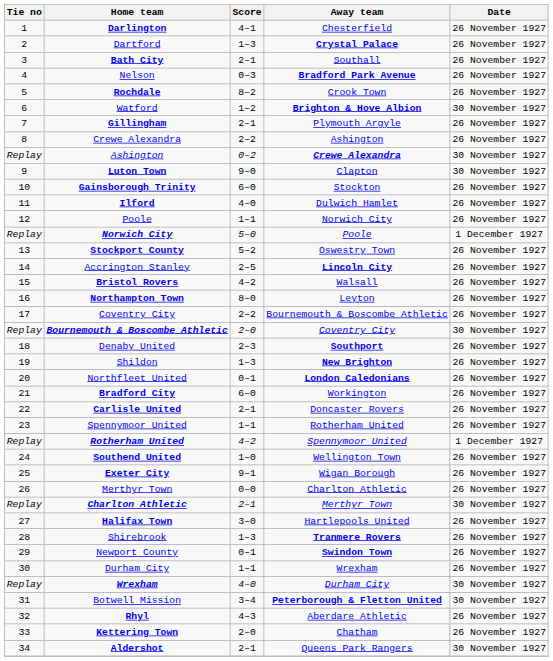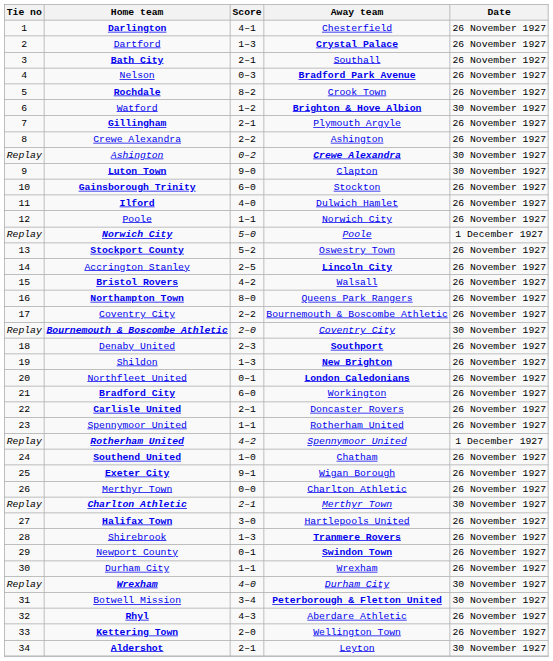Northampton Town | Away team: Leyton -> Queens Park Rangers
Southend United | Away team: Wellington Town -> Chatham
Kettering Town | Away team: Chatham -> Wellington Town
Aldershot | Away team: Queens Park Rangers -> Leyton
